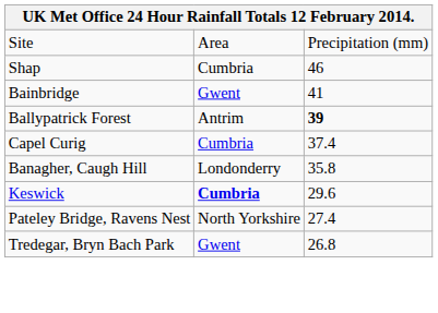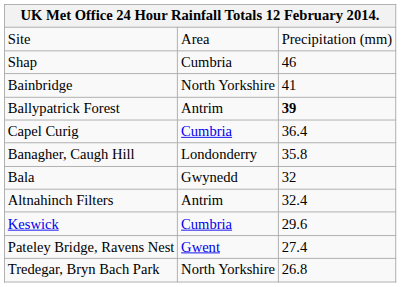Bainbridge | column 2: Gwent -> North Yorkshire
Capel Curig | column 3: 37.4 -> 36.4
+ row: Bala | Gwynedd | 32
+ row: Altnahinch Filters | Antrim | 32.4
Keswick | column 2: bold -> normal
Pateley Bridge, Ravens Nest | column 2: North Yorkshire -> Gwent
Tredegar, Bryn Bach Park | column 2: Gwent -> North Yorkshire
